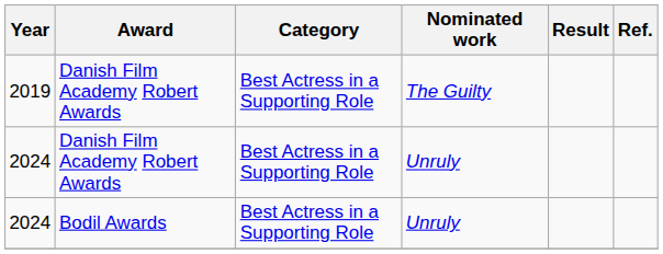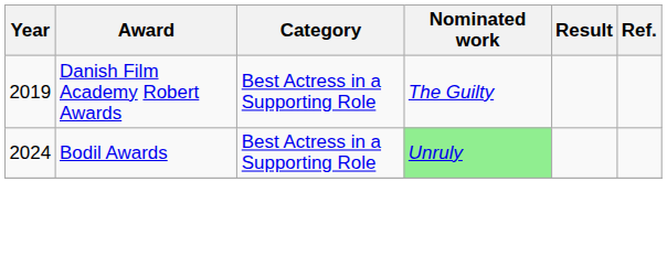- row: 2024 | Danish Film Academy Robert Awards | Best Actress in a Supporting Role | Unruly
2024 / Bodil Awards | Nominated work: no background -> lightgreen background
